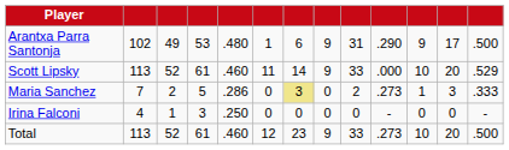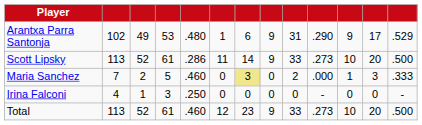Arantxa Parra Santonja | column 13: .500 -> .529
Scott Lipsky | column 5: .460 -> .286
Scott Lipsky | column 10: .000 -> .273
Scott Lipsky | column 13: .529 -> .500
Maria Sanchez | column 5: .286 -> .460
Maria Sanchez | column 10: .273 -> .000
